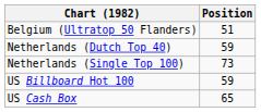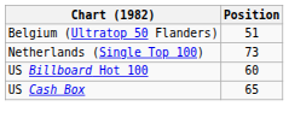- row: Netherlands (Dutch Top 40) | 59
US Billboard Hot 100 | Position: 59 -> 60
